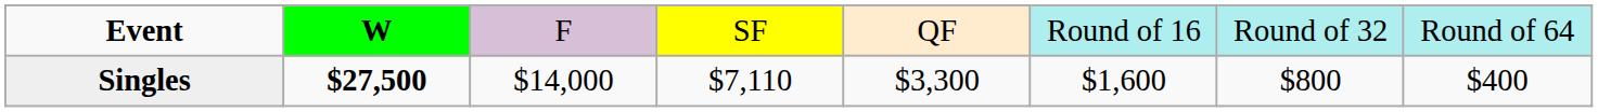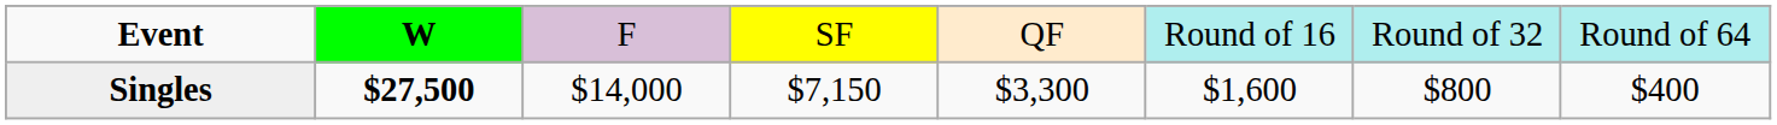Singles | column 4: $7,110 -> $7,150
